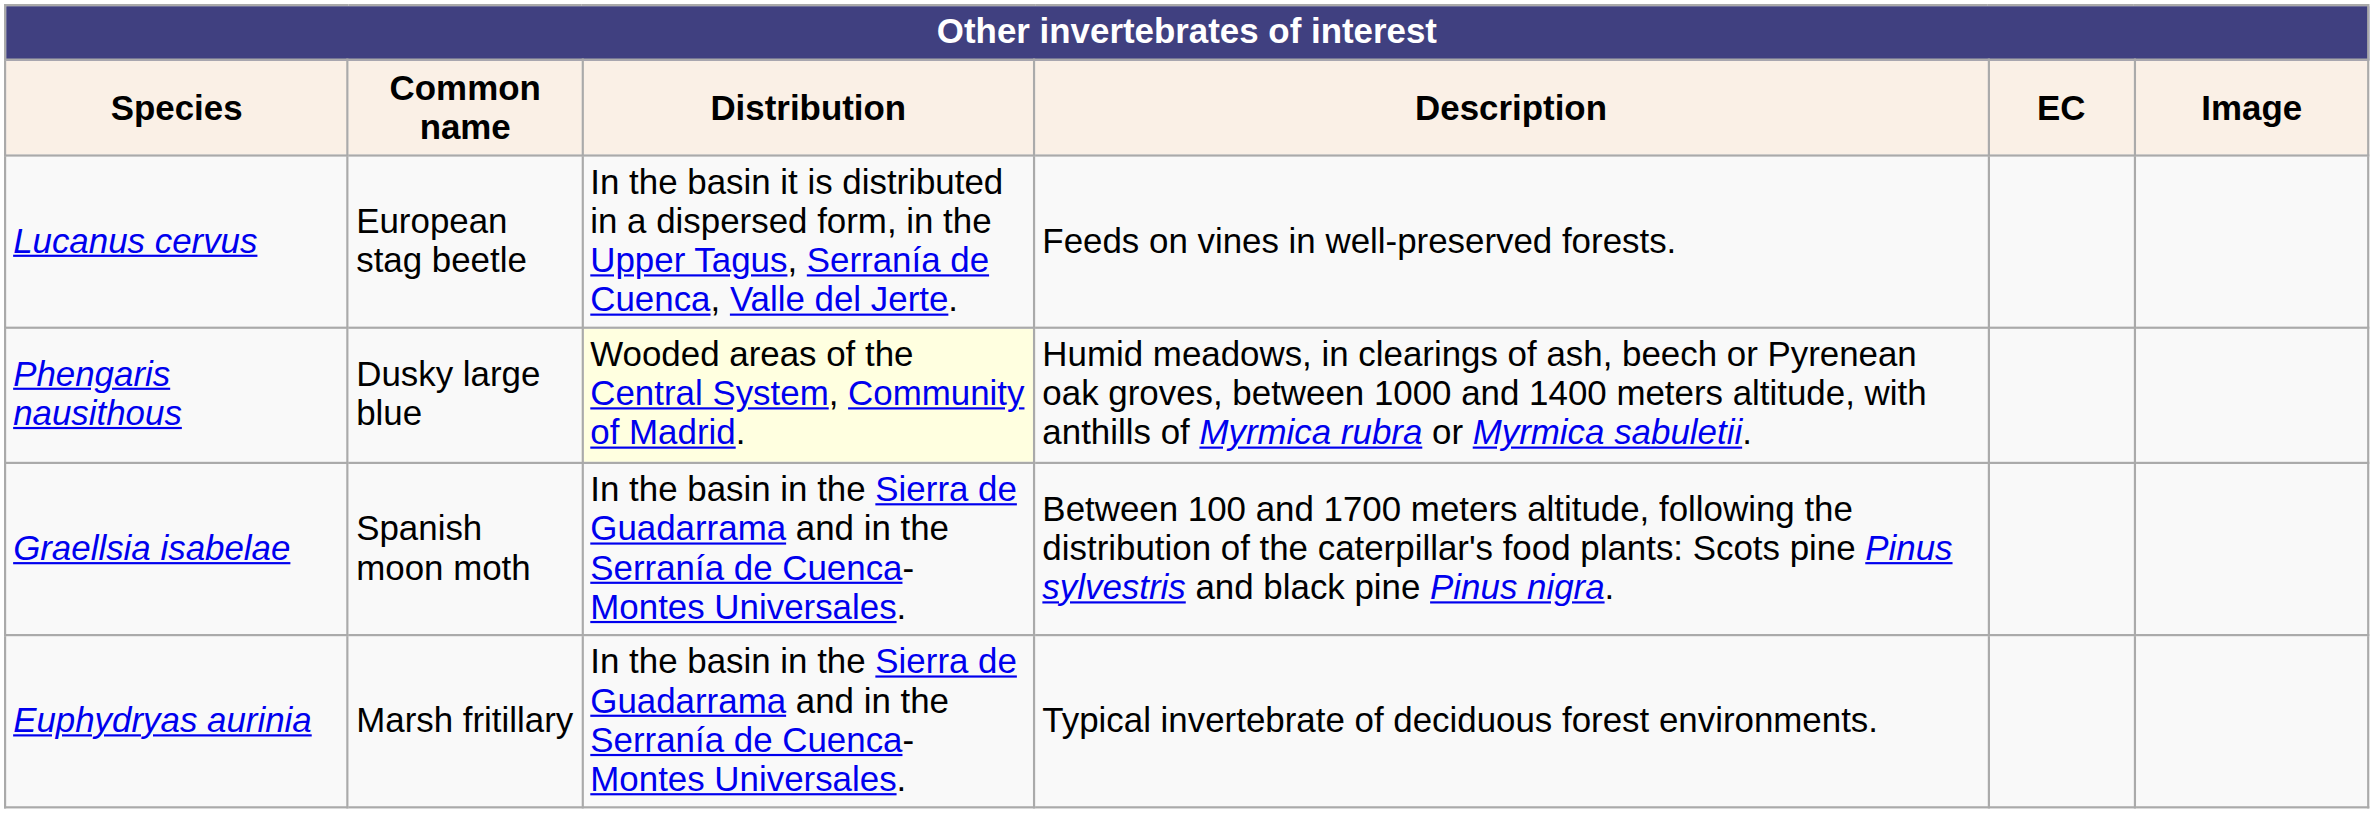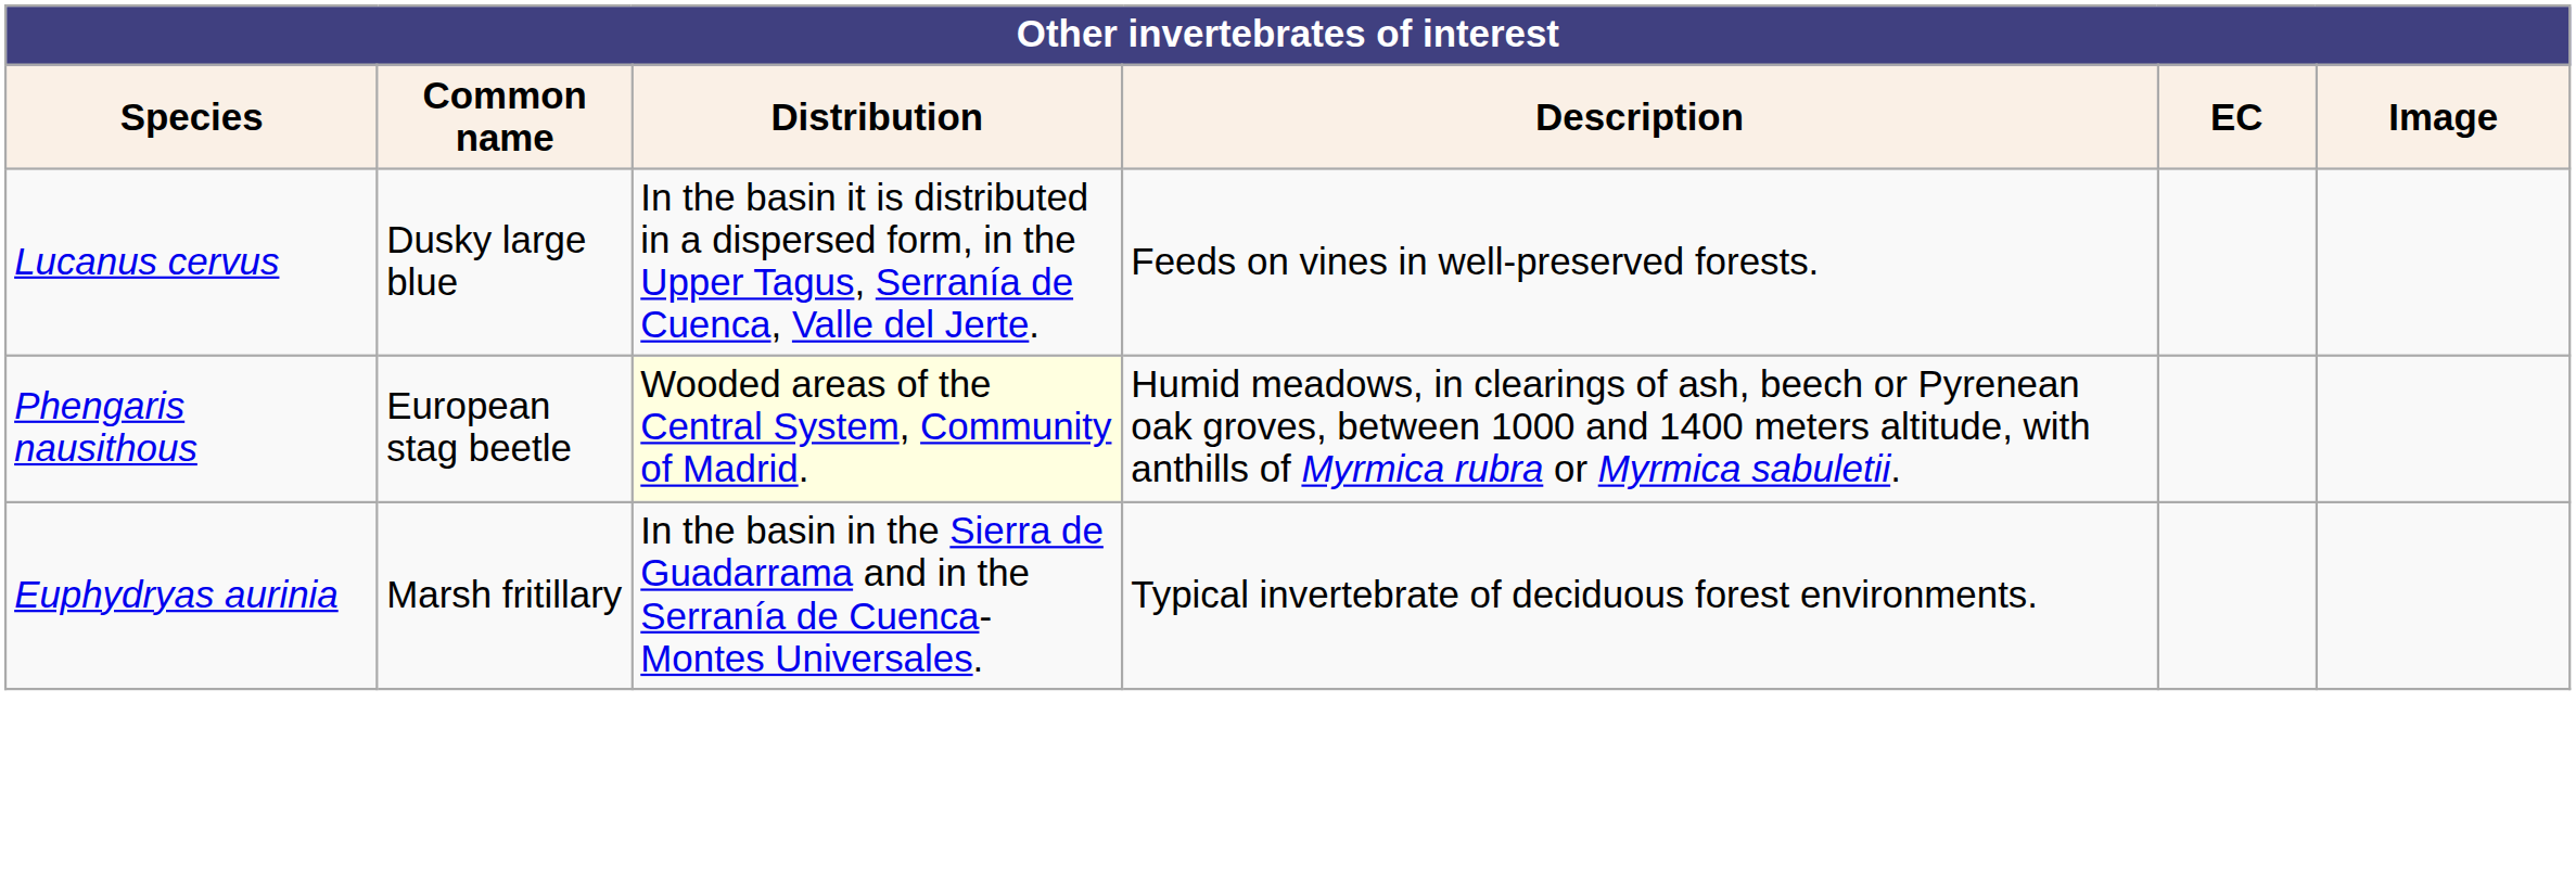Lucanus cervus | Common name: European stag beetle -> Dusky large blue
Phengaris nausithous | Common name: Dusky large blue -> European stag beetle
- row: Graellsia isabelae | Spanish moon moth | In the basin in the Sierra de Guadarrama and in the Serranía de Cuenca-Montes Universales. | Between 100 and 1700 meters altitude, following the distribution of the caterpillar's food plants: Scots pine Pinus sylvestris and black pine Pinus nigra.
